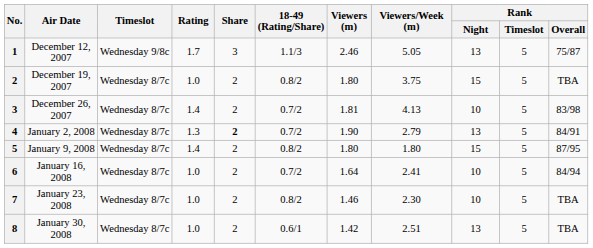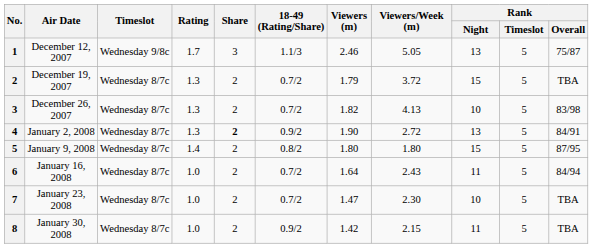December 19, 2007 | Rating: 1.0 -> 1.3
December 19, 2007 | 18-49 (Rating/Share): 0.8/2 -> 0.7/2
December 19, 2007 | Viewers (m): 1.80 -> 1.79
December 19, 2007 | Viewers/Week (m): 3.75 -> 3.72
December 26, 2007 | Rating: 1.4 -> 1.3
December 26, 2007 | Viewers (m): 1.81 -> 1.82
January 2, 2008 | 18-49 (Rating/Share): 0.7/2 -> 0.9/2
January 2, 2008 | Viewers/Week (m): 2.79 -> 2.72
January 16, 2008 | Viewers/Week (m): 2.41 -> 2.43
January 16, 2008 | Rank / Night: 10 -> 11
January 23, 2008 | 18-49 (Rating/Share): 0.8/2 -> 0.7/2
January 23, 2008 | Viewers (m): 1.46 -> 1.47
January 30, 2008 | 18-49 (Rating/Share): 0.6/1 -> 0.9/2
January 30, 2008 | Viewers/Week (m): 2.51 -> 2.15
January 30, 2008 | Rank / Night: 13 -> 11
